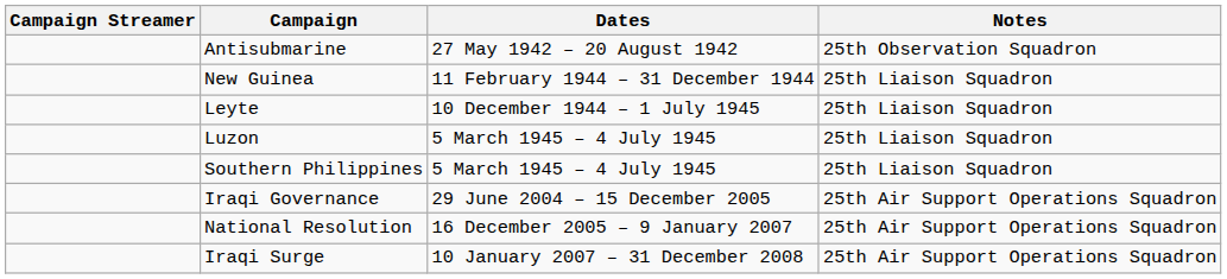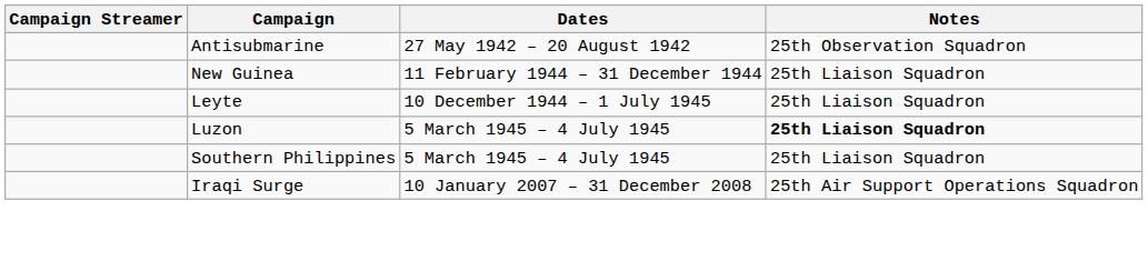Luzon | Notes: normal -> bold
- row: Iraqi Governance | 29 June 2004 – 15 December 2005 | 25th Air Support Operations Squadron
- row: National Resolution | 16 December 2005 – 9 January 2007 | 25th Air Support Operations Squadron
